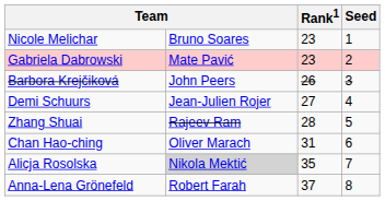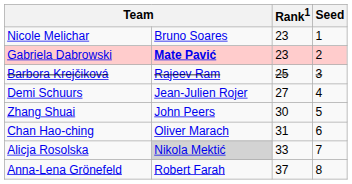Gabriela Dabrowski | column 2: normal -> bold
Barbora Krejčiková | column 2: John Peers -> Rajeev Ram
Barbora Krejčiková | Rank1: 26 -> 25
Zhang Shuai | column 2: Rajeev Ram -> John Peers
Zhang Shuai | Rank1: 28 -> 30
Alicja Rosolska | Rank1: 35 -> 33
